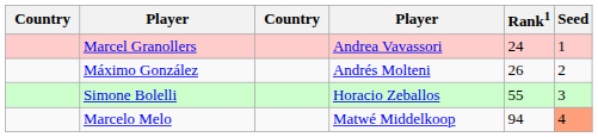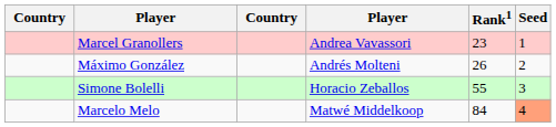Marcel Granollers | Rank1: 24 -> 23
Marcelo Melo | Rank1: 94 -> 84
